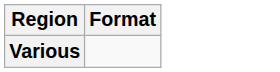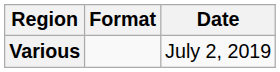+ column: Date | July 2, 2019
